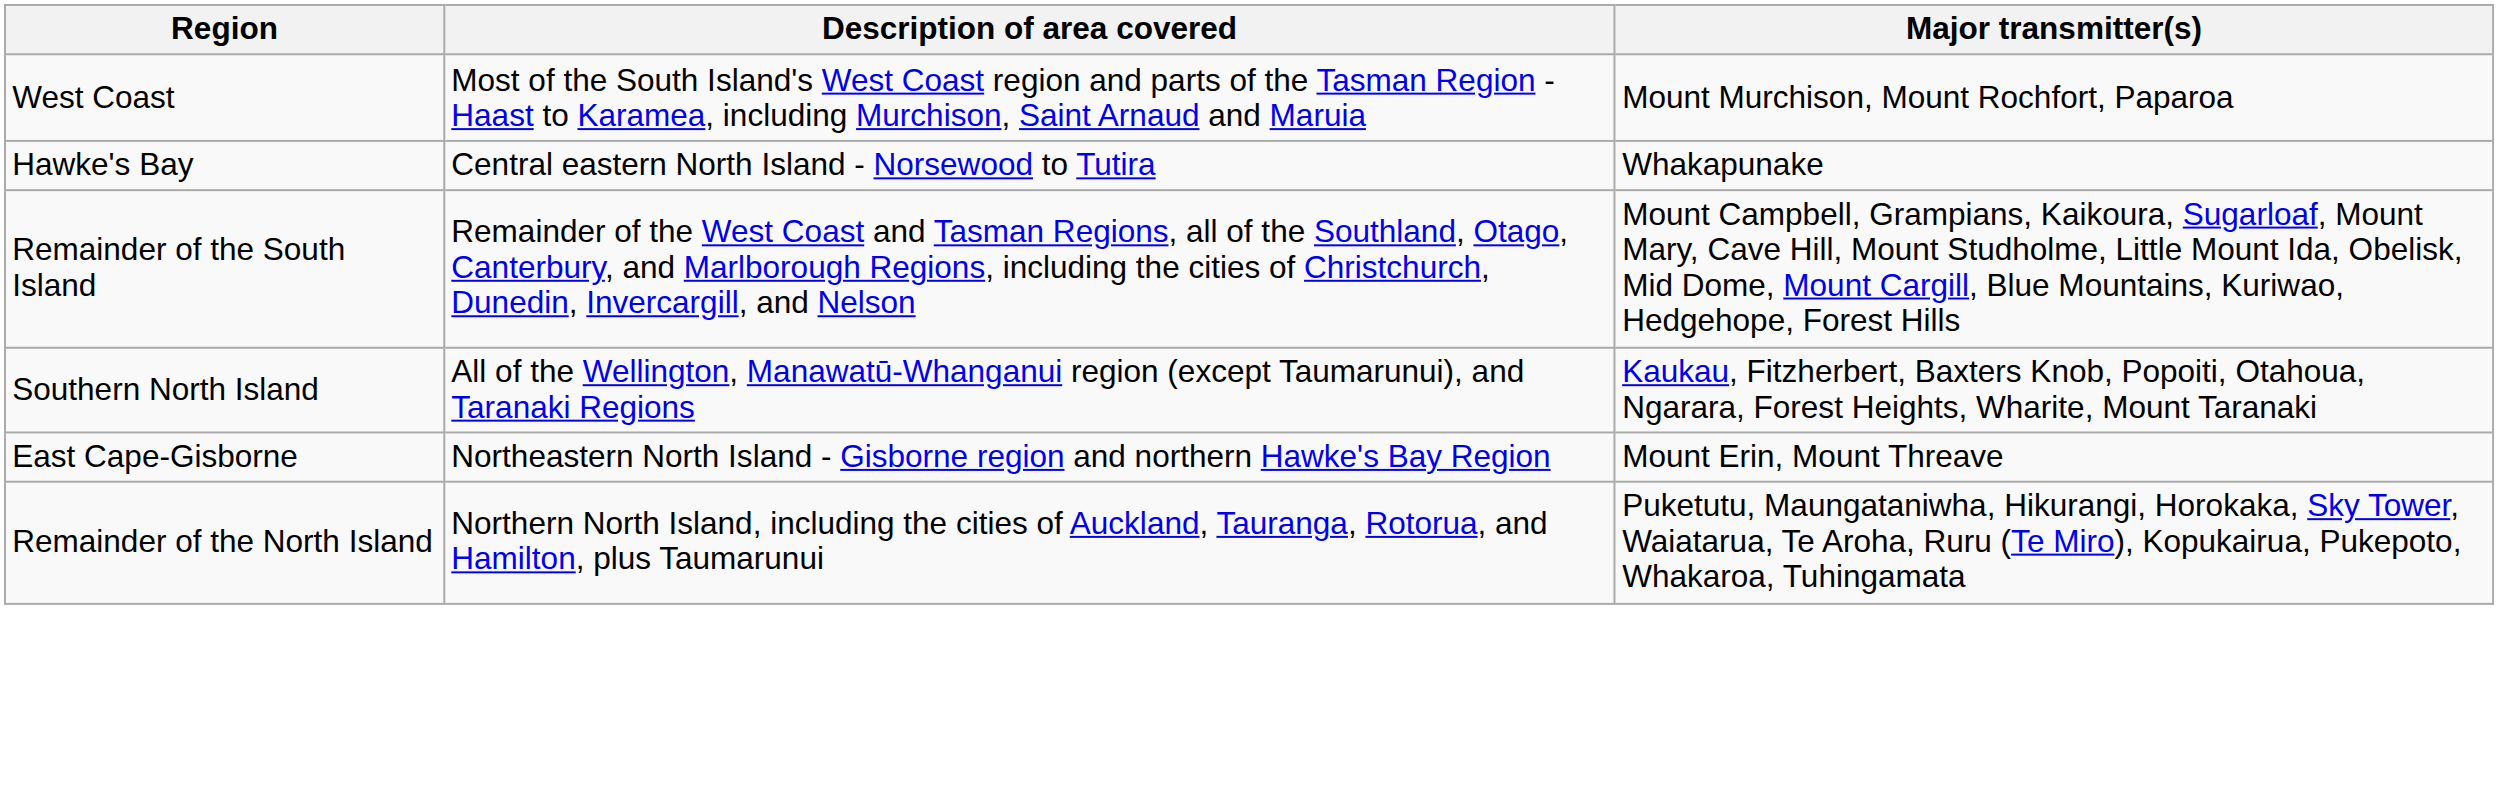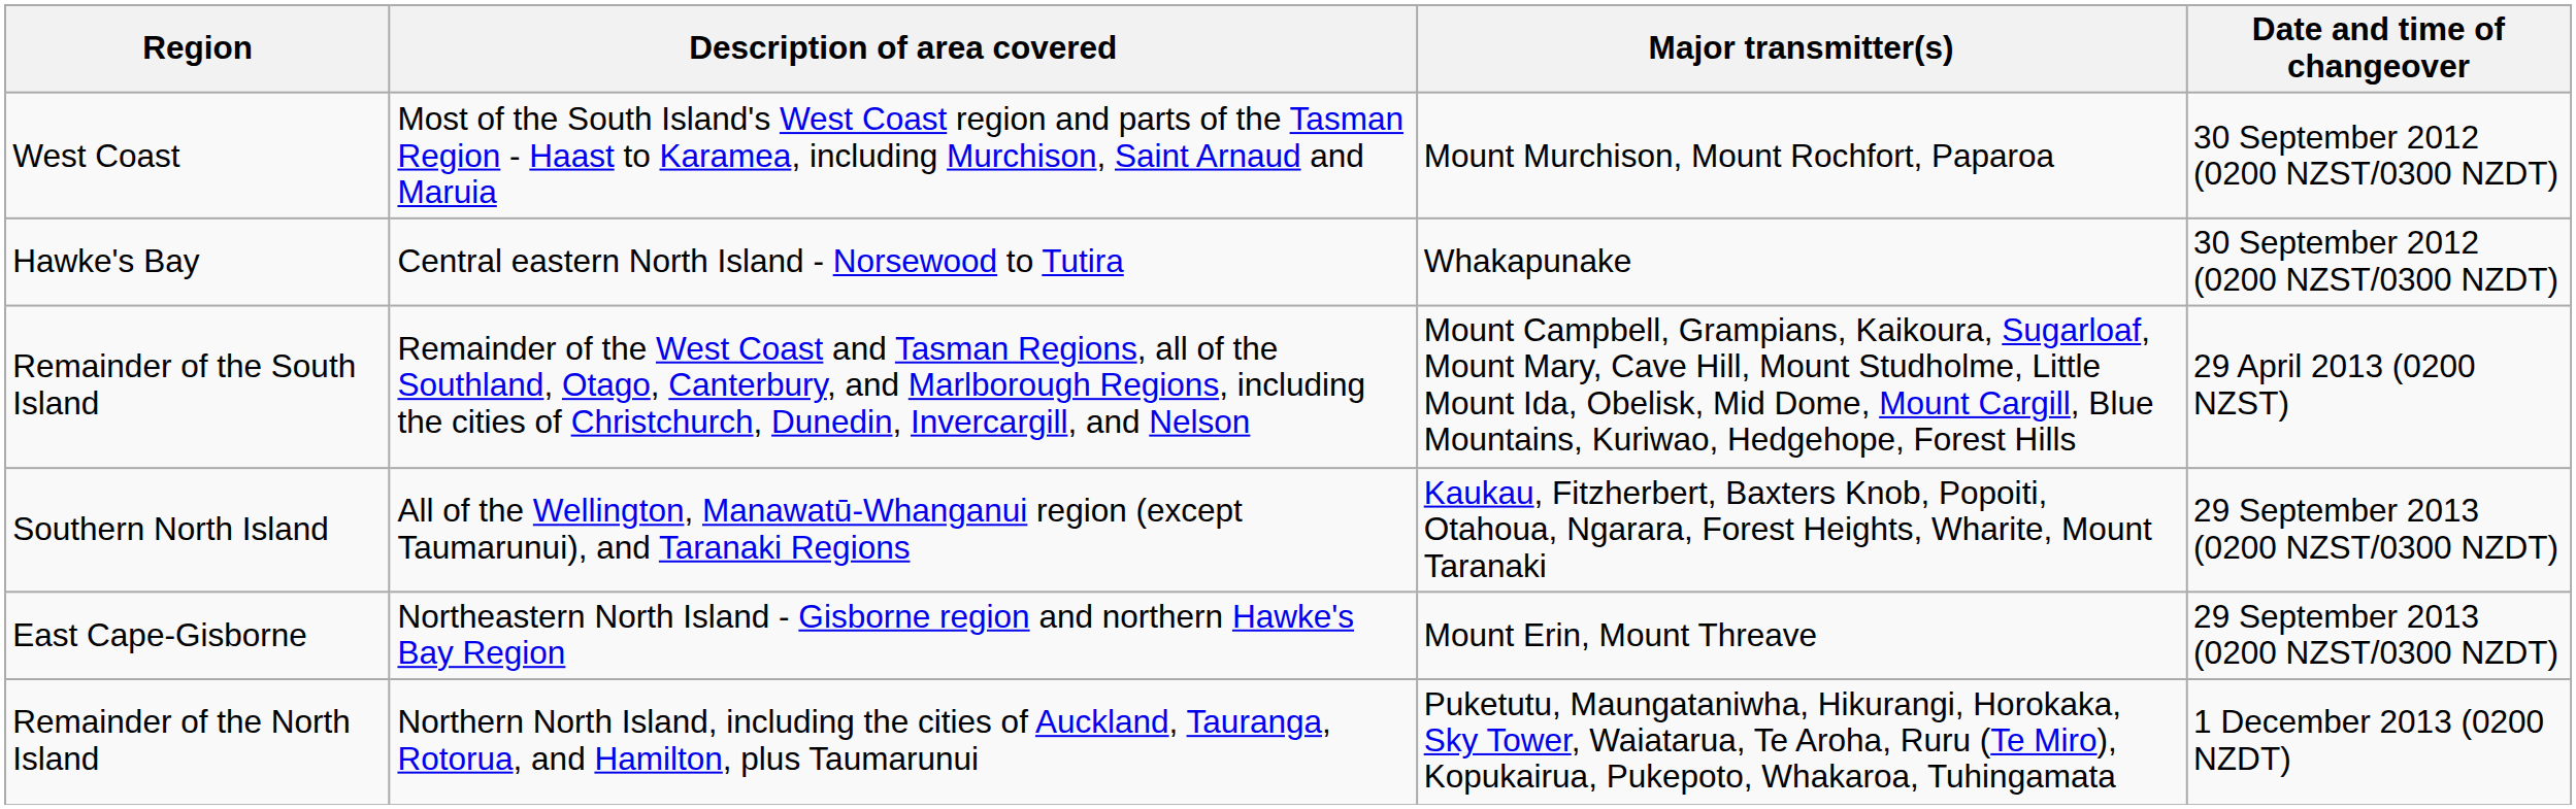+ column: Date and time of changeover | 30 September 2012 (0200 NZST/0300 NZDT) | 30 September 2012 (0200 NZST/0300 NZDT) | 29 April 2013 (0200 NZST) | 29 September 2013 (0200 NZST/0300 NZDT) | 29 September 2013 (0200 NZST/0300 NZDT) | 1 December 2013 (0200 NZDT)
